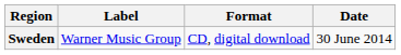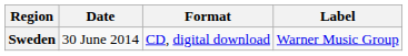columns swapped: Date <-> Label
